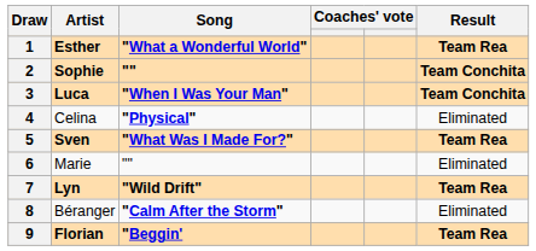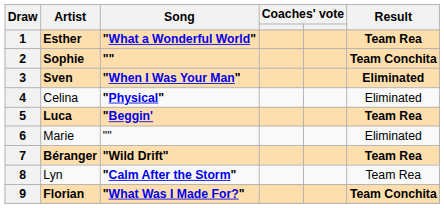3 | Artist: Luca -> Sven
3 | Result: Team Conchita -> Eliminated
5 | Artist: Sven -> Luca
5 | Song: "What Was I Made For?" -> "Beggin'
7 | Artist: Lyn -> Béranger
8 | Artist: Béranger -> Lyn
8 | Result: Eliminated -> Team Rea
9 | Song: "Beggin' -> "What Was I Made For?"
9 | Result: Team Rea -> Team Conchita
